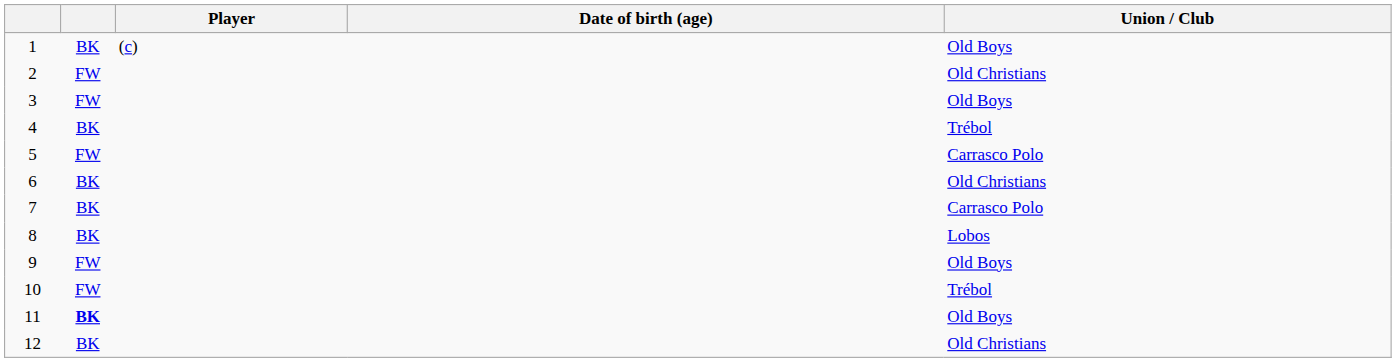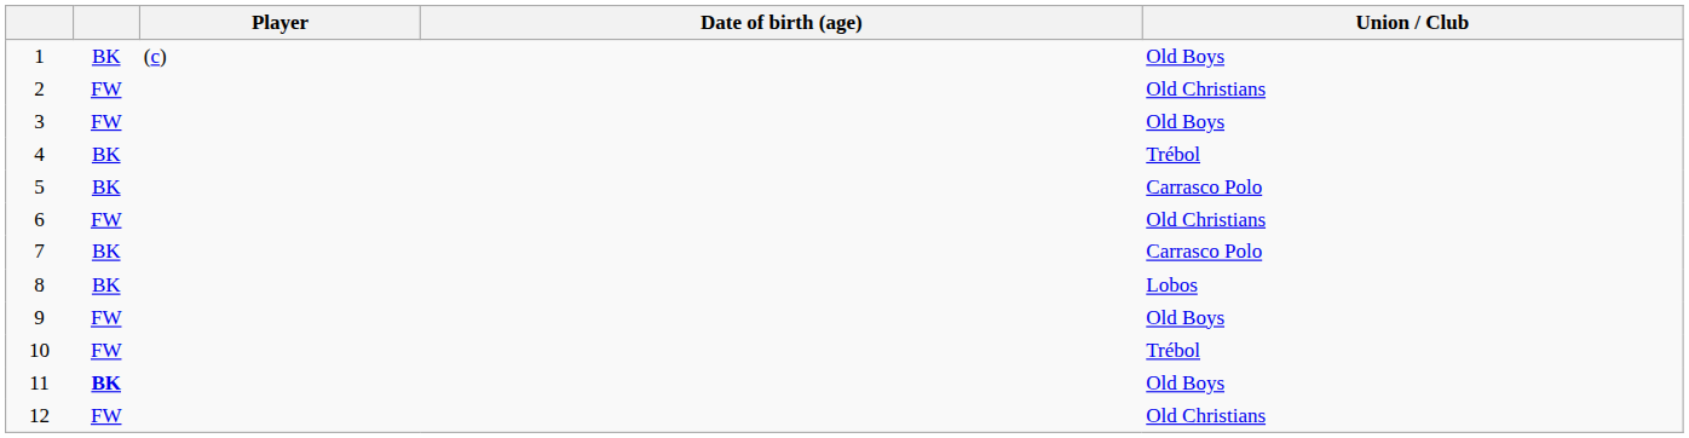5 | column 2: FW -> BK
6 | column 2: BK -> FW
12 | column 2: BK -> FW
